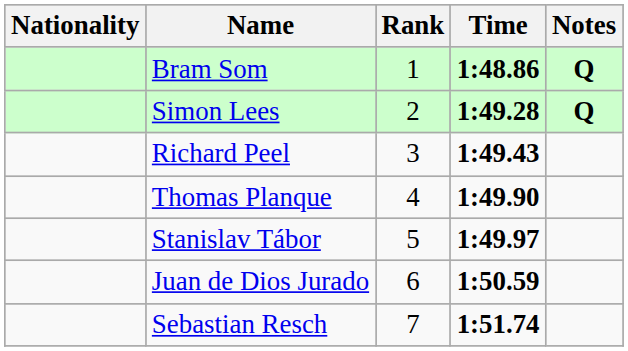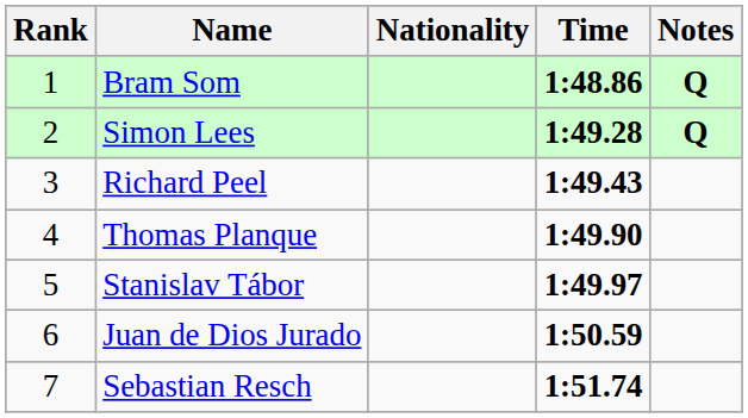columns swapped: Rank <-> Nationality
